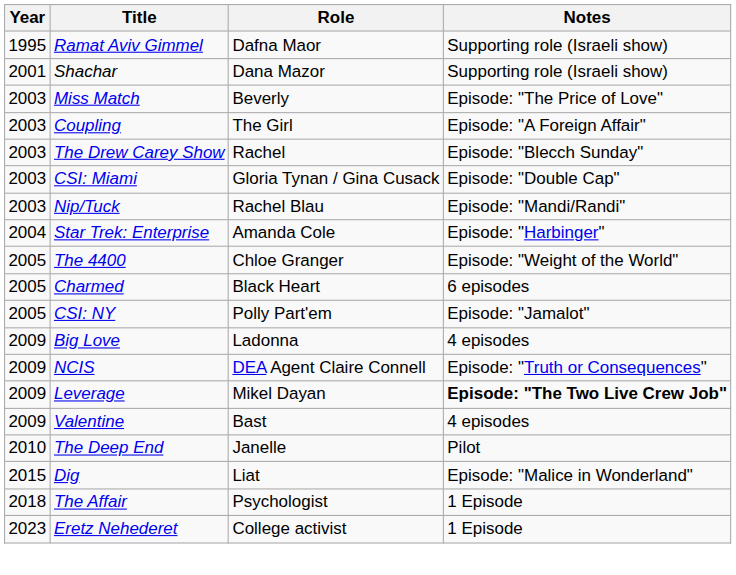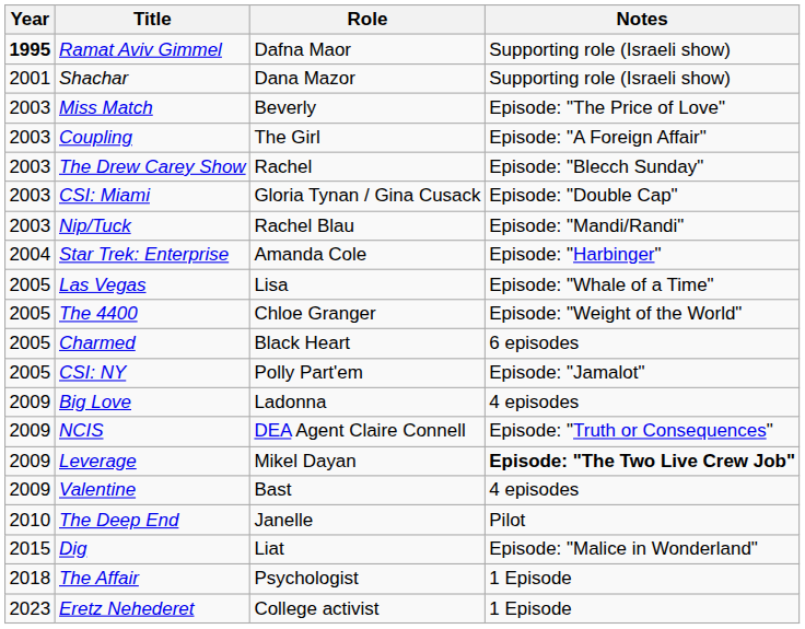Ramat Aviv Gimmel | Year: normal -> bold
+ row: 2005 | Las Vegas | Lisa | Episode: "Whale of a Time"
